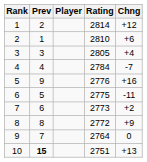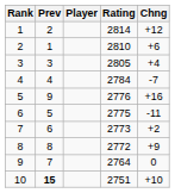10 | Chng: +13 -> +10
